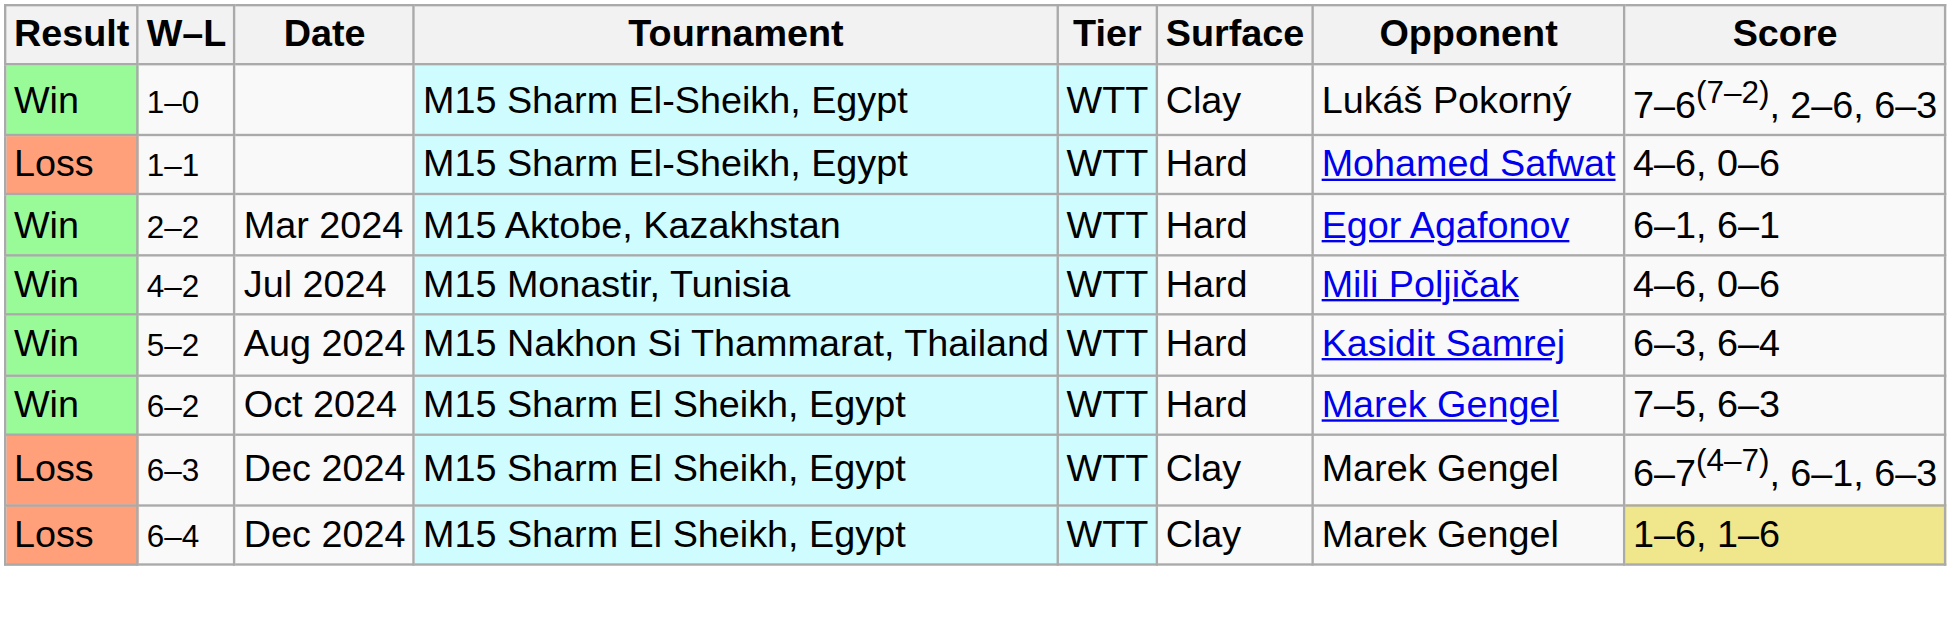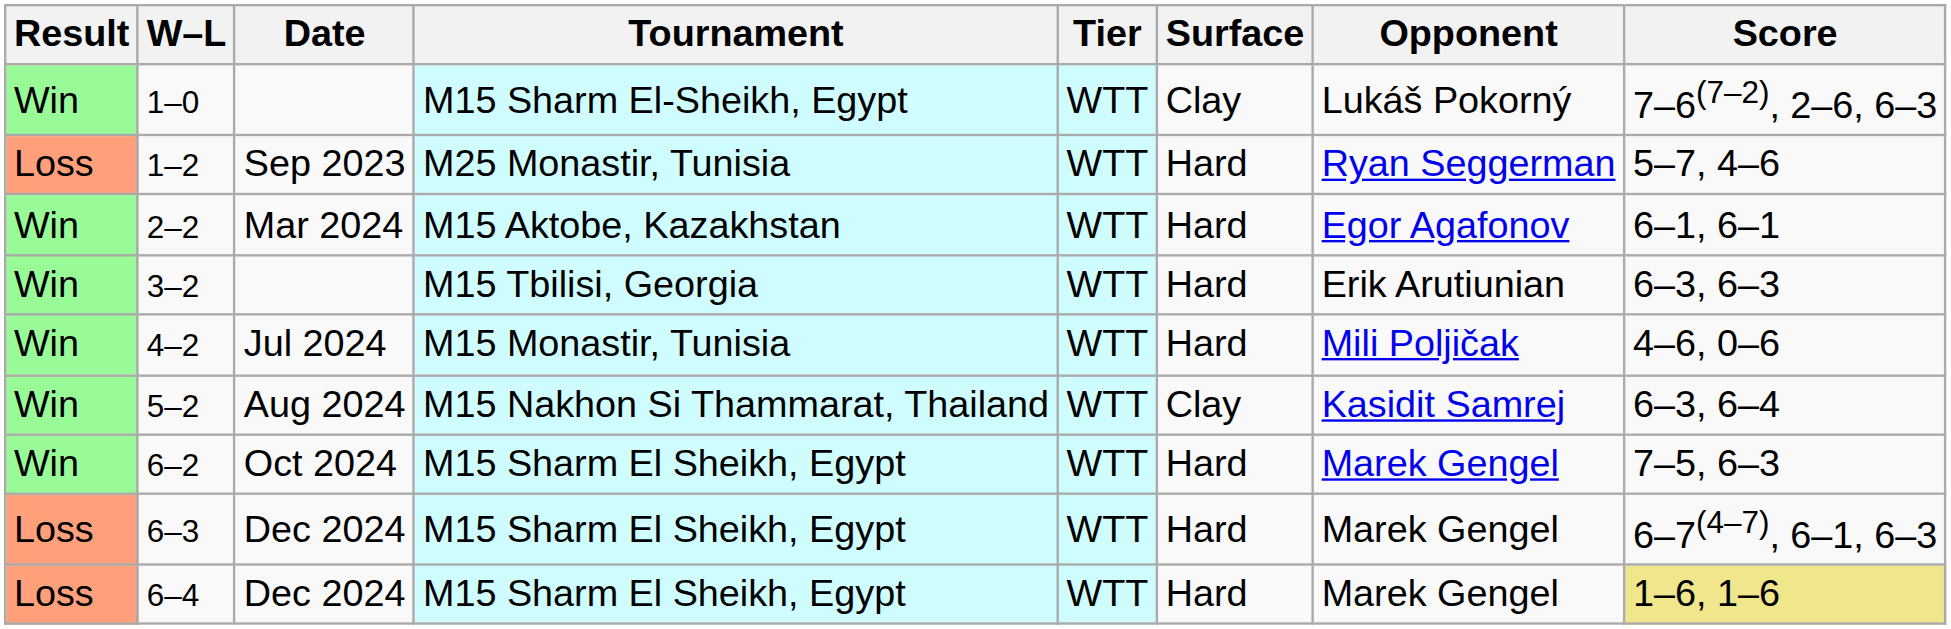- row: Loss | 1–1 | M15 Sharm El-Sheikh, Egypt | WTT | Hard | Mohamed Safwat | 4–6, 0–6
+ row: Loss | 1–2 | Sep 2023 | M25 Monastir, Tunisia | WTT | Hard | Ryan Seggerman | 5–7, 4–6
+ row: Win | 3–2 | M15 Tbilisi, Georgia | WTT | Hard | Erik Arutiunian | 6–3, 6–3
5–2 | Surface: Hard -> Clay
6–3 | Surface: Clay -> Hard
6–4 | Surface: Clay -> Hard
